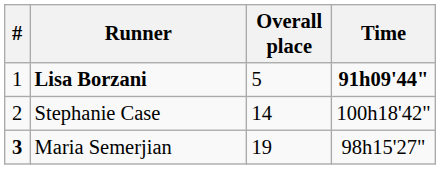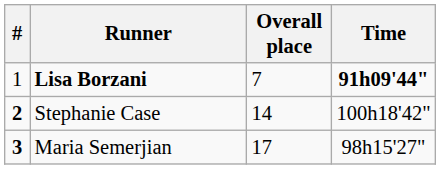Lisa Borzani | Overall place: 5 -> 7
Stephanie Case | #: normal -> bold
Maria Semerjian | Overall place: 19 -> 17
